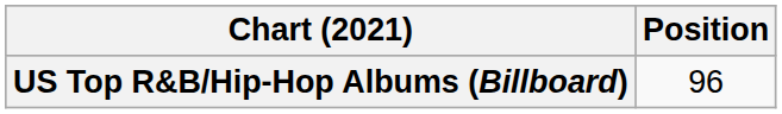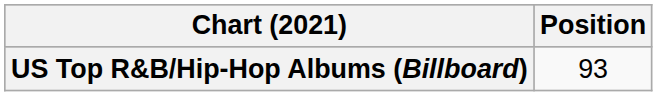US Top R&B/Hip-Hop Albums (Billboard) | Position: 96 -> 93
